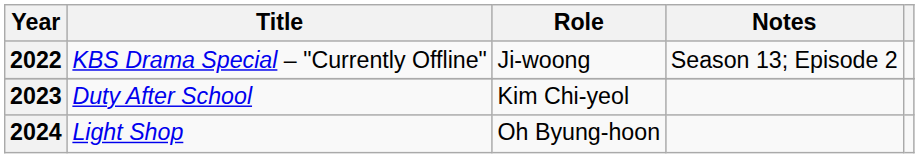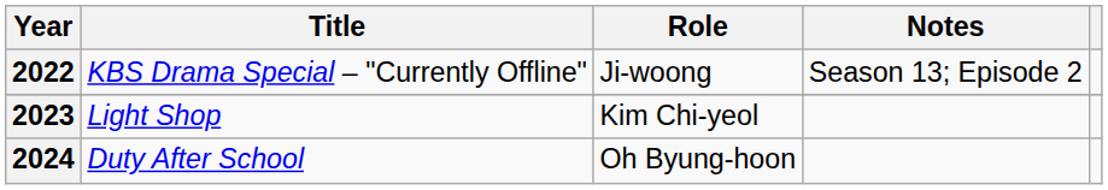2023 | Title: Duty After School -> Light Shop
2024 | Title: Light Shop -> Duty After School
